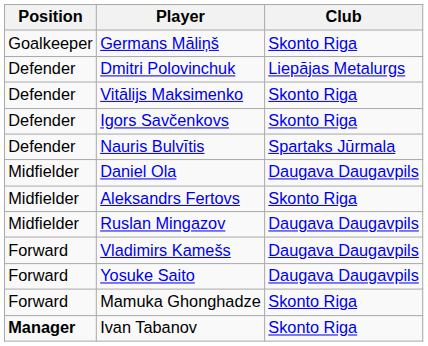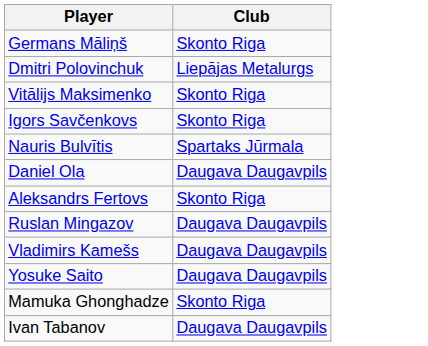- column: Position | Goalkeeper | Defender | Defender | Defender | Defender | Midfielder | Midfielder | Midfielder | Forward | Forward | Forward | Manager
Ivan Tabanov | Club: Skonto Riga -> Daugava Daugavpils
